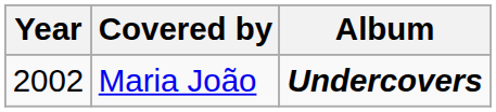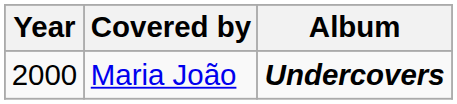Maria João | Year: 2002 -> 2000
